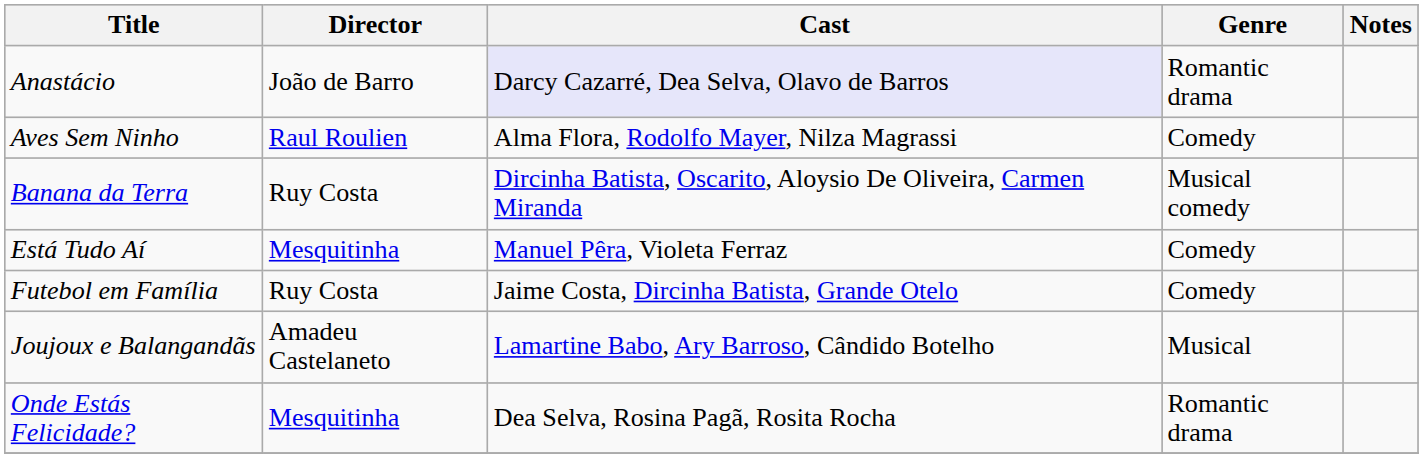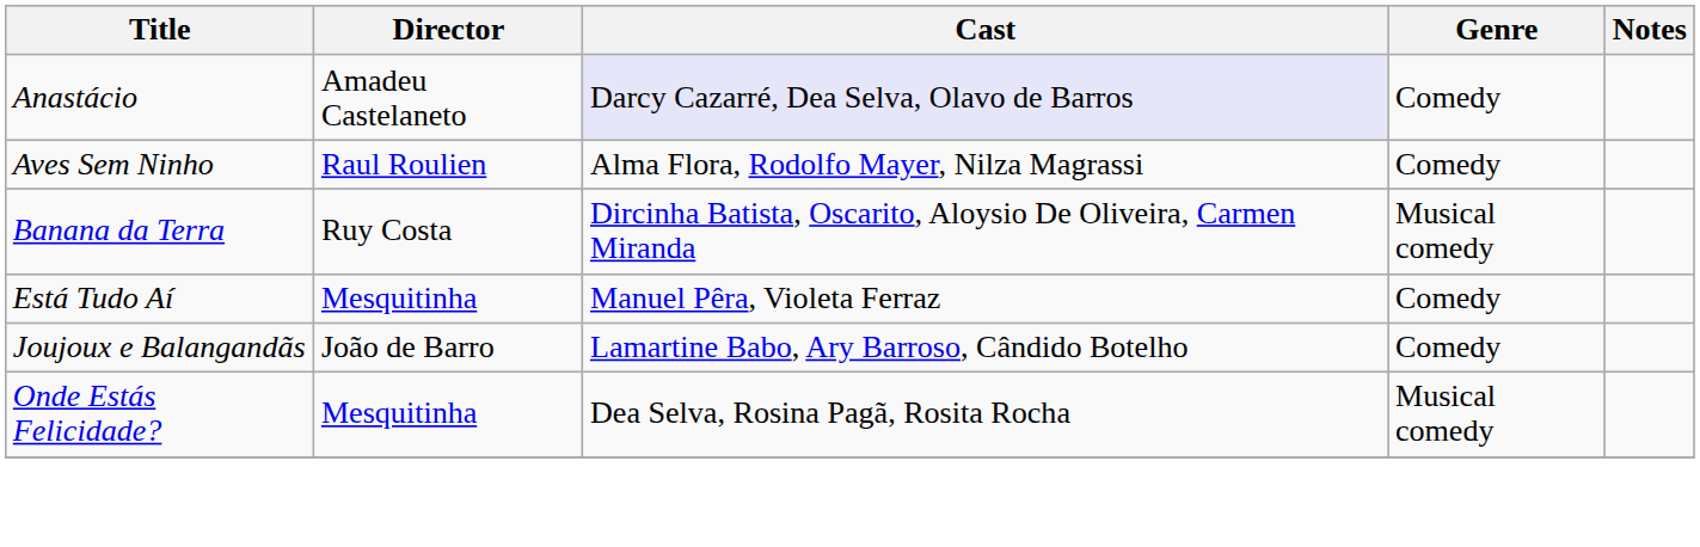Anastácio | Director: João de Barro -> Amadeu Castelaneto
Anastácio | Genre: Romantic drama -> Comedy
- row: Futebol em Família | Ruy Costa | Jaime Costa, Dircinha Batista, Grande Otelo | Comedy
Joujoux e Balangandãs | Director: Amadeu Castelaneto -> João de Barro
Joujoux e Balangandãs | Genre: Musical -> Comedy
Onde Estás Felicidade? | Genre: Romantic drama -> Musical comedy
